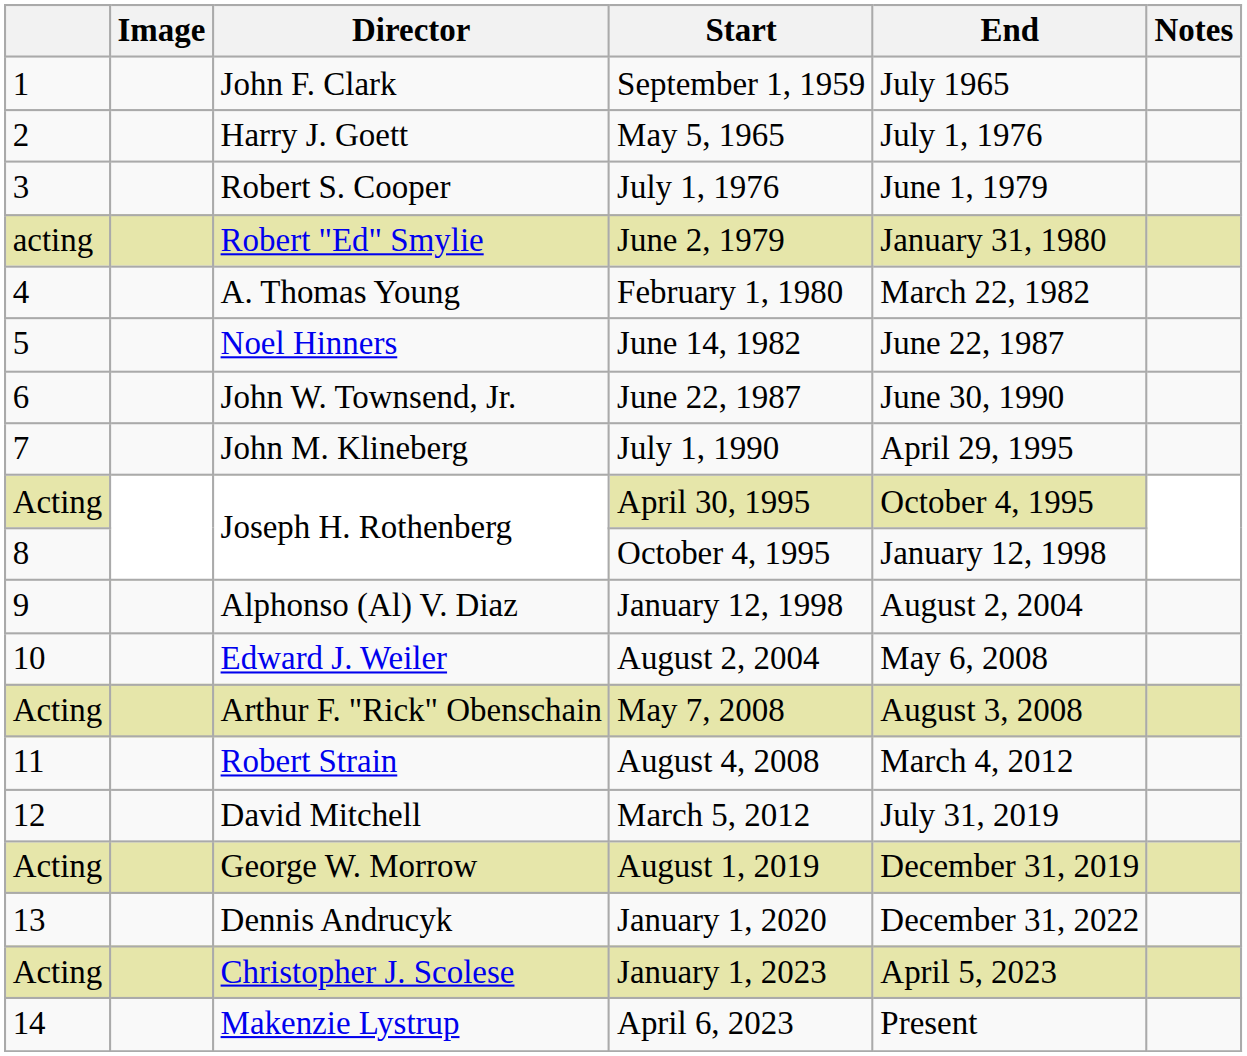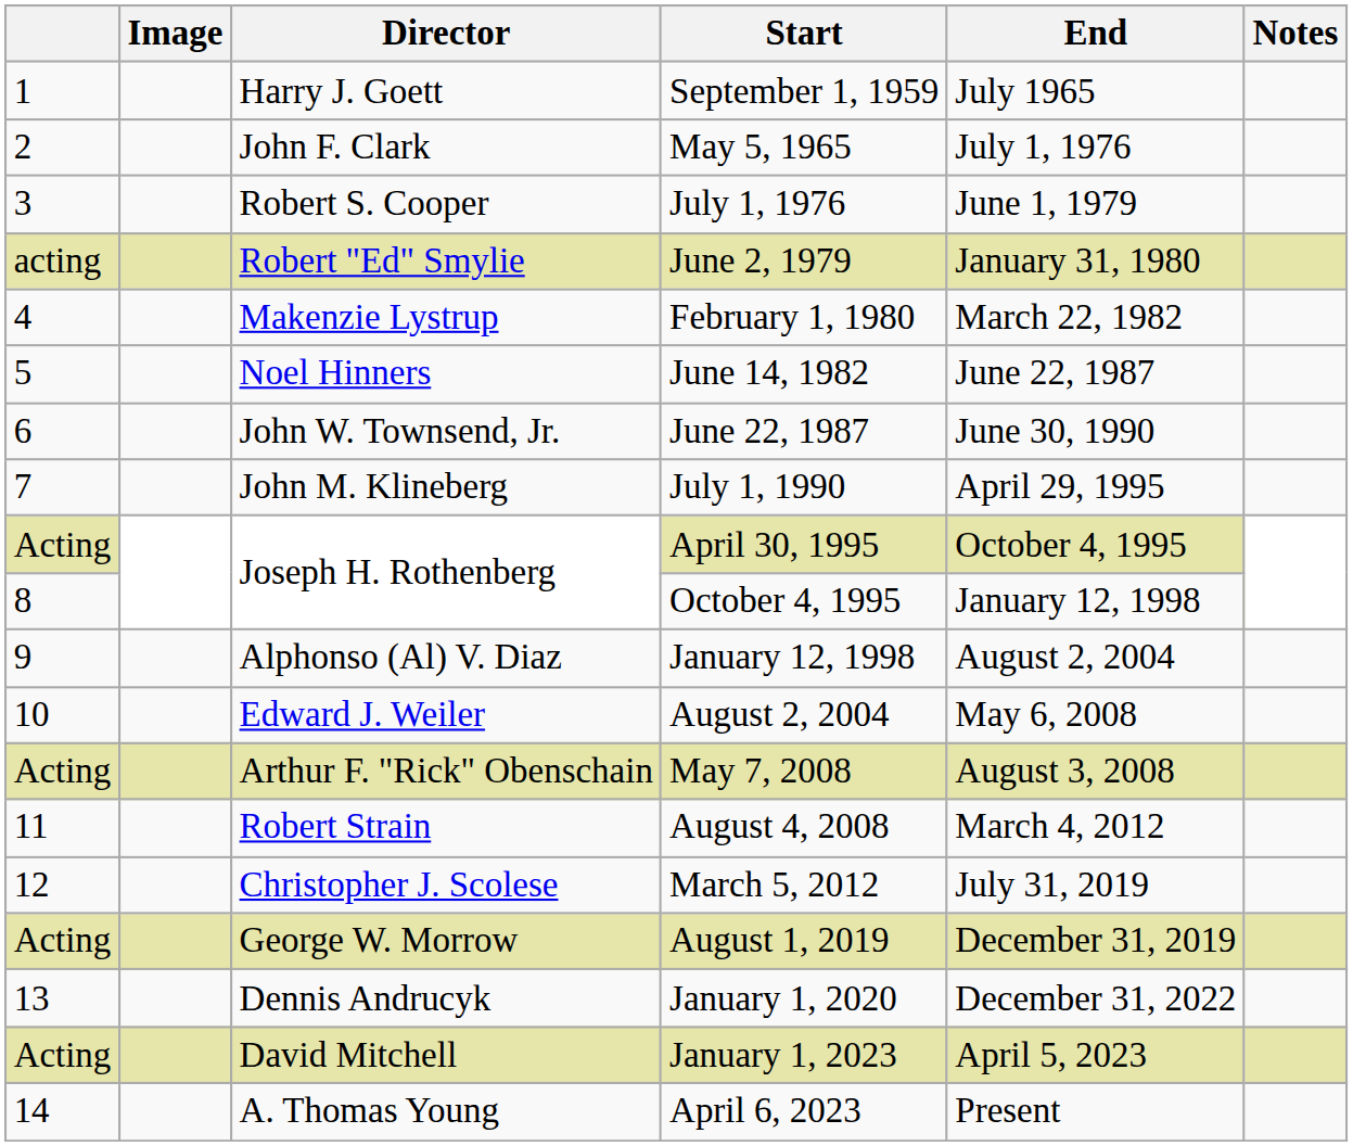September 1, 1959 | Director: John F. Clark -> Harry J. Goett
May 5, 1965 | Director: Harry J. Goett -> John F. Clark
February 1, 1980 | Director: A. Thomas Young -> Makenzie Lystrup
March 5, 2012 | Director: David Mitchell -> Christopher J. Scolese
January 1, 2023 | Director: Christopher J. Scolese -> David Mitchell
April 6, 2023 | Director: Makenzie Lystrup -> A. Thomas Young
